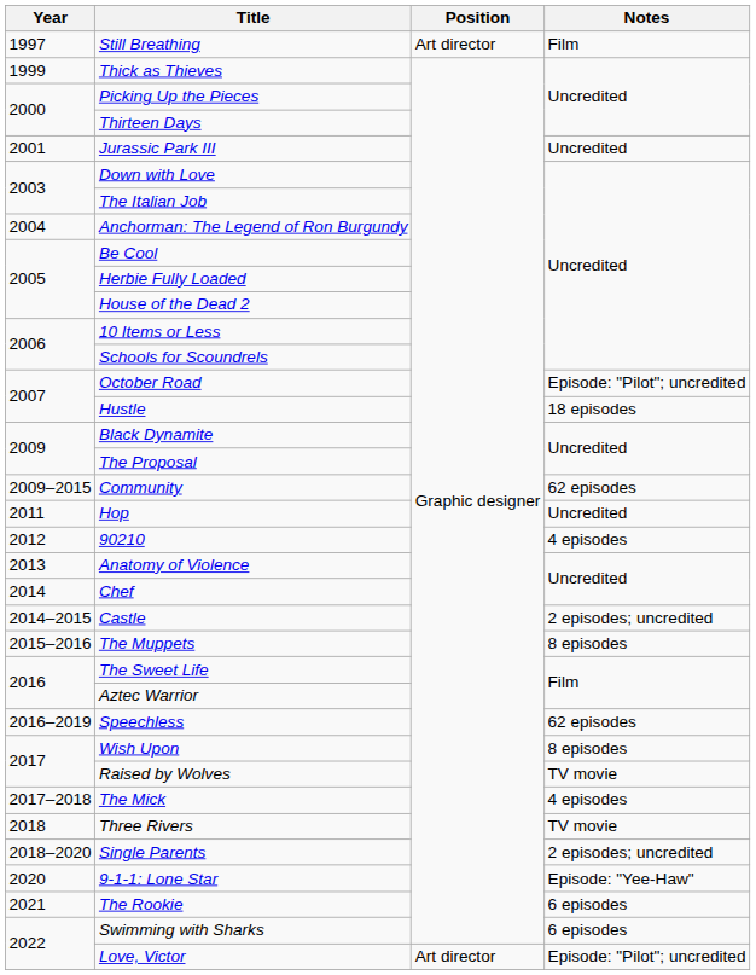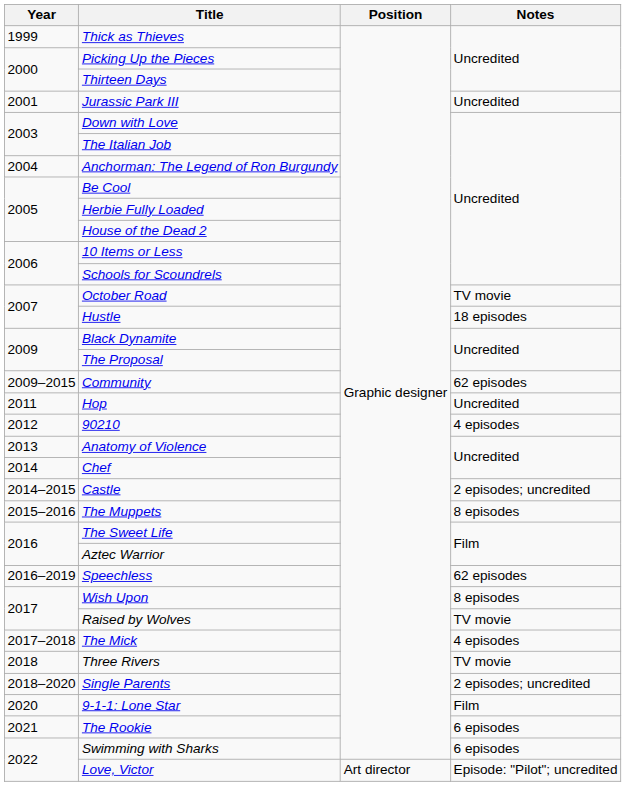- row: 1997 | Still Breathing | Art director | Film
October Road | Notes: Episode: "Pilot"; uncredited -> TV movie
9-1-1: Lone Star | Notes: Episode: "Yee-Haw" -> Film
